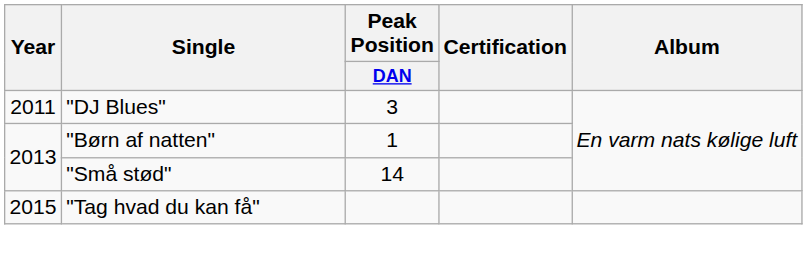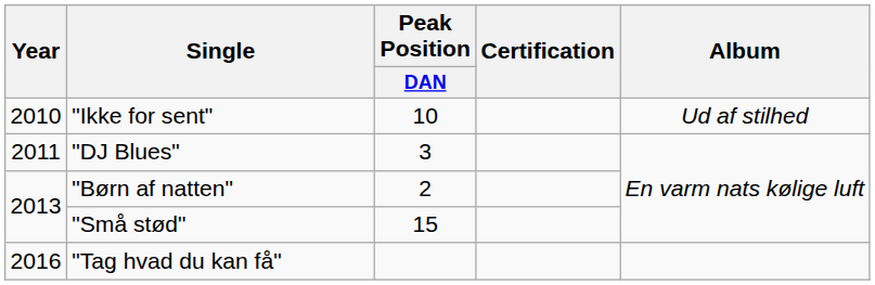+ row: 2010 | "Ikke for sent" | 10 | Ud af stilhed
"Børn af natten" | Peak Position / DAN: 1 -> 2
"Små stød" | Peak Position / DAN: 14 -> 15
"Tag hvad du kan få" | Year: 2015 -> 2016
